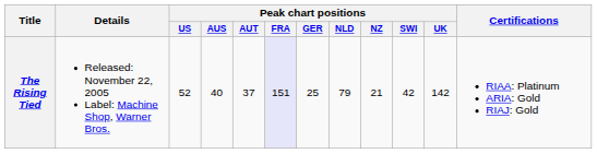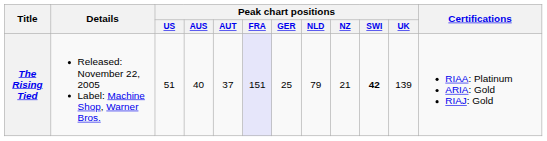The Rising Tied | Peak chart positions / US: 52 -> 51
The Rising Tied | Peak chart positions / SWI: normal -> bold
The Rising Tied | Peak chart positions / UK: 142 -> 139
